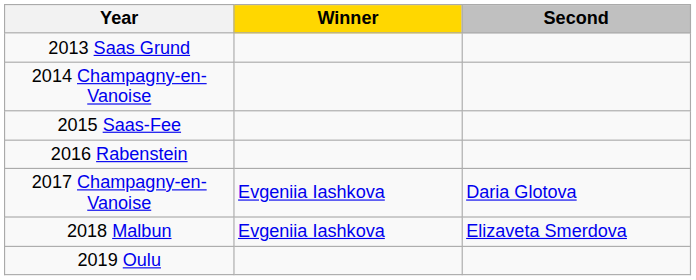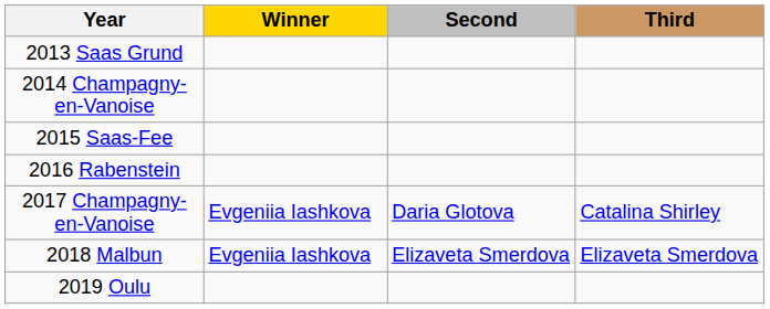+ column: Third | Catalina Shirley | Elizaveta Smerdova
